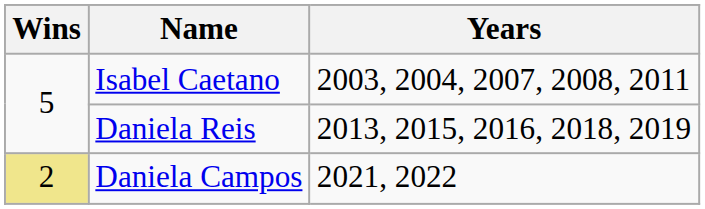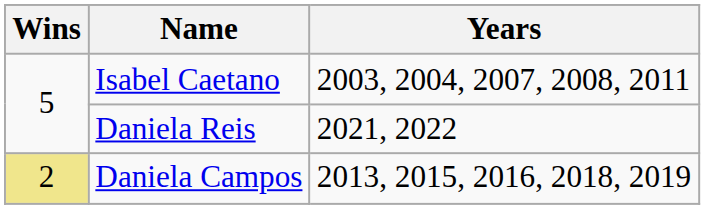Daniela Reis | Years: 2013, 2015, 2016, 2018, 2019 -> 2021, 2022
Daniela Campos | Years: 2021, 2022 -> 2013, 2015, 2016, 2018, 2019
